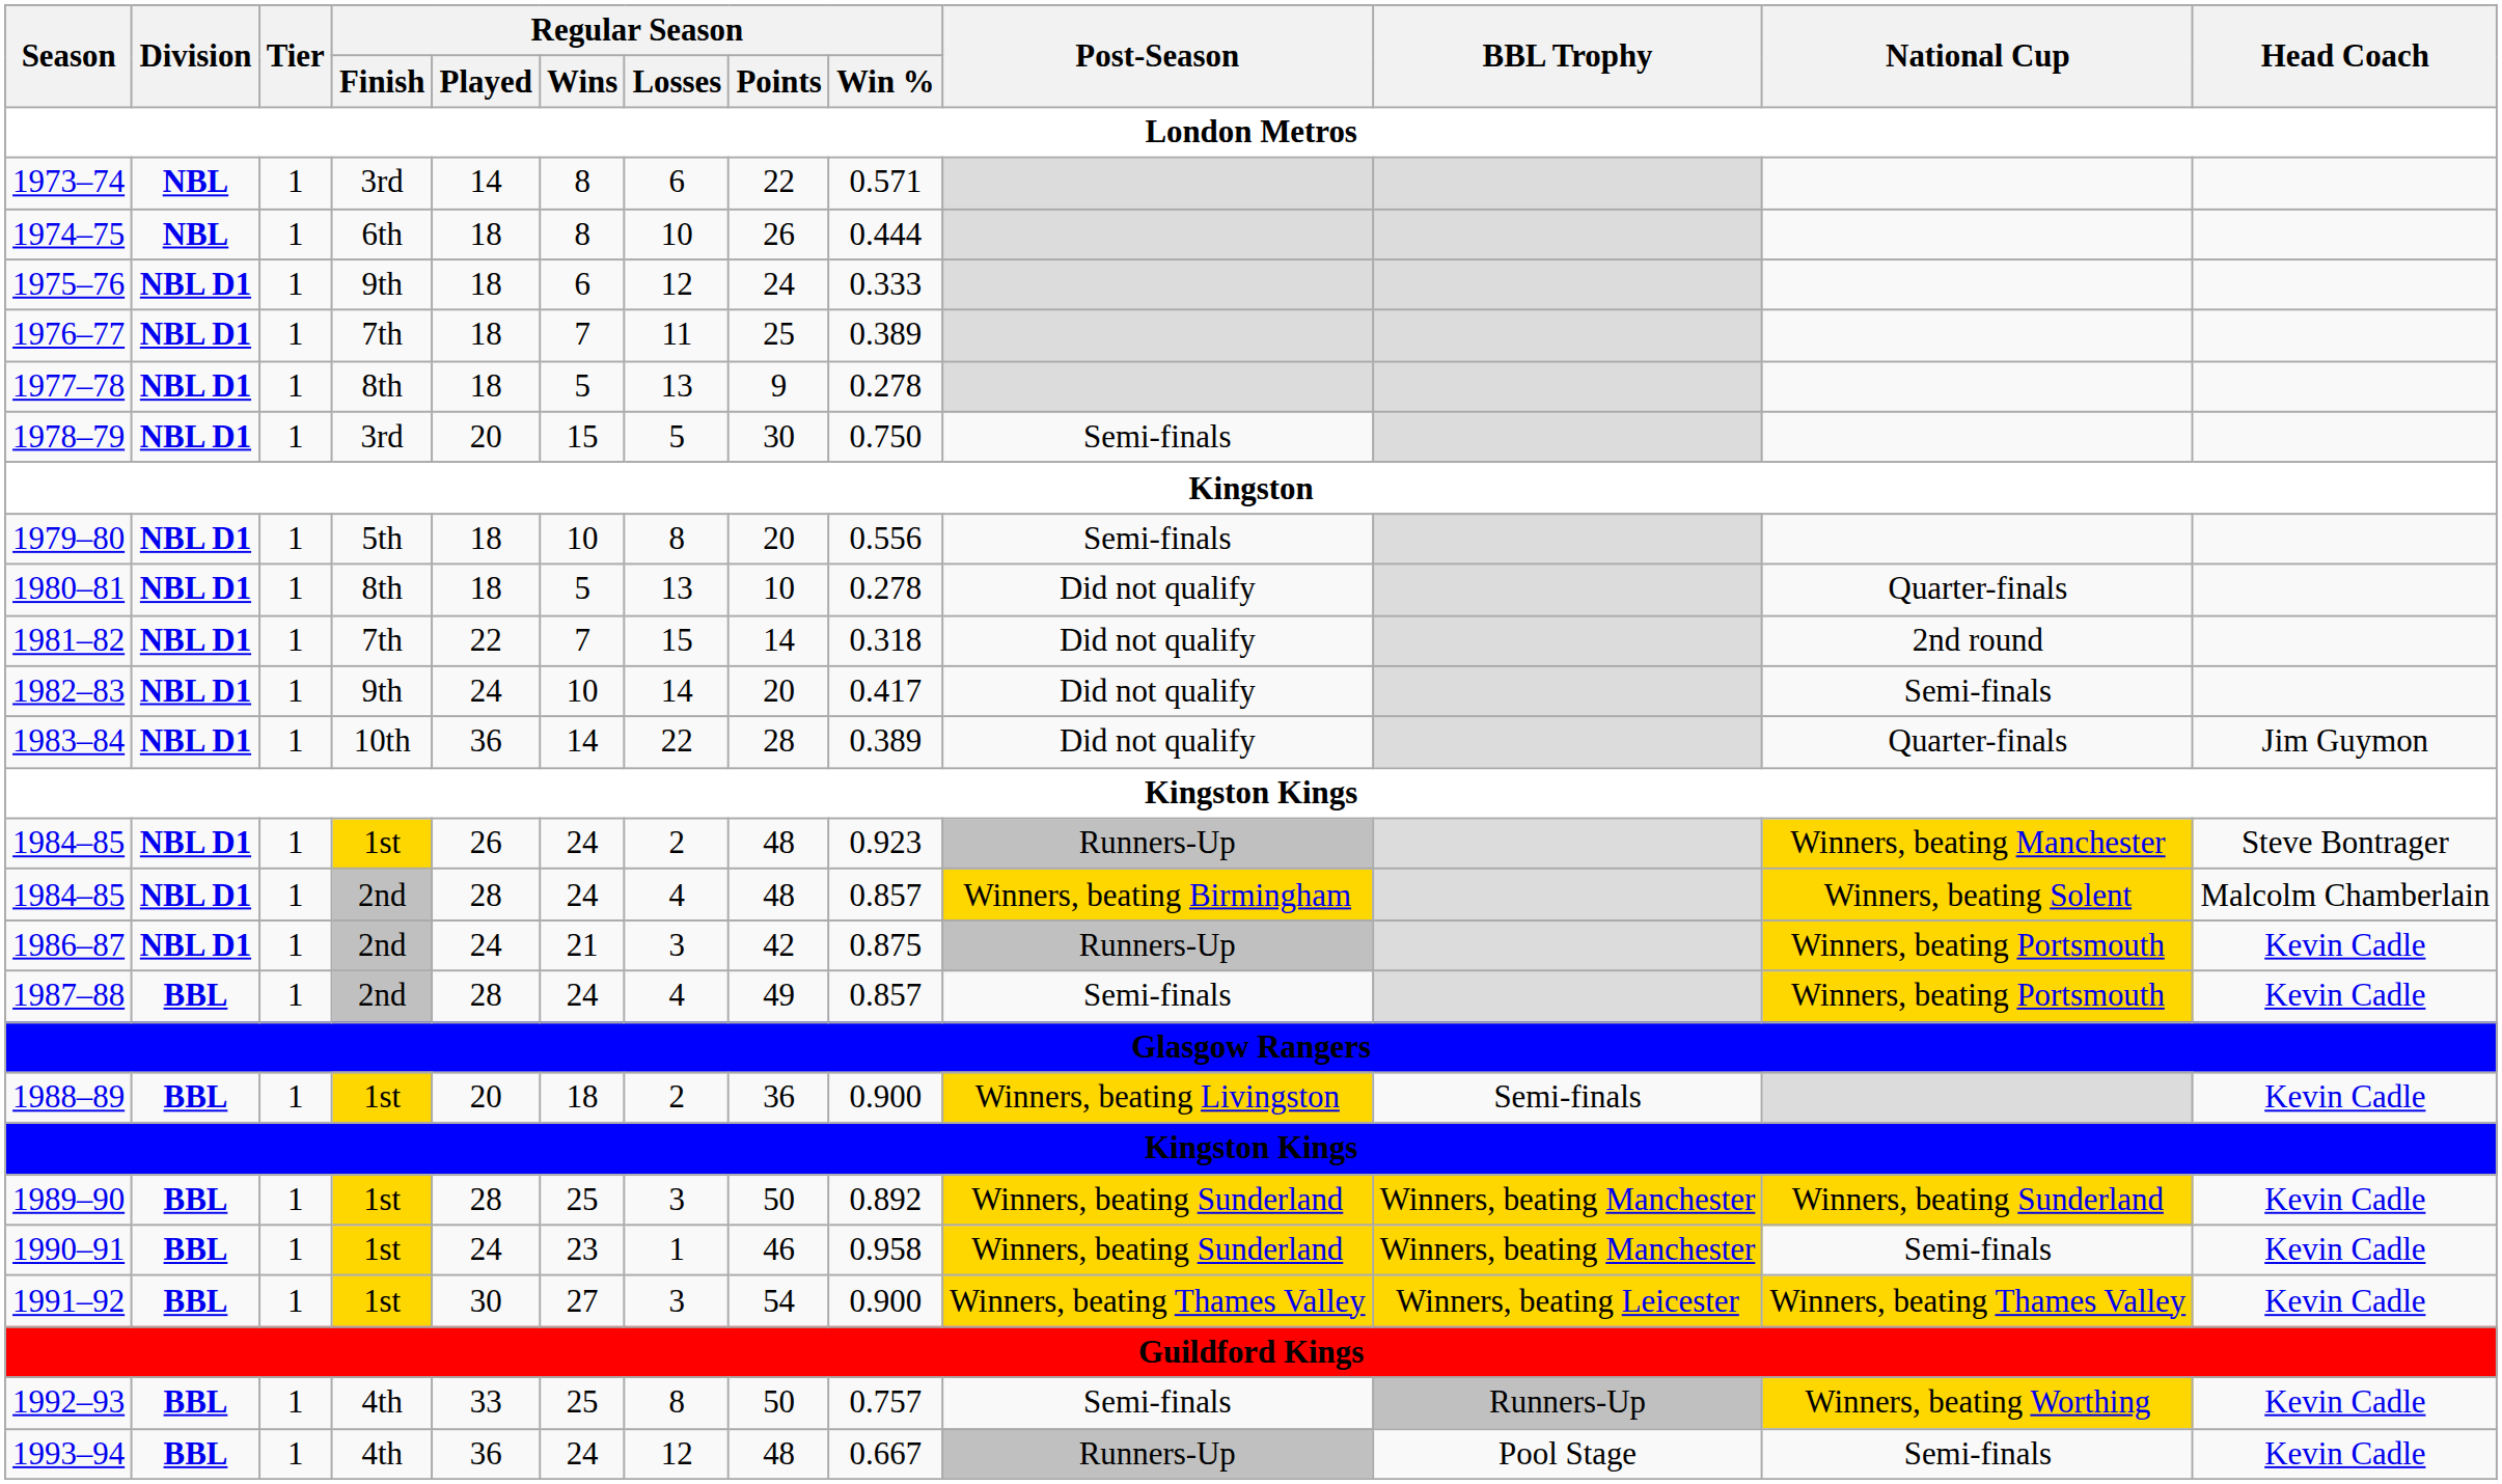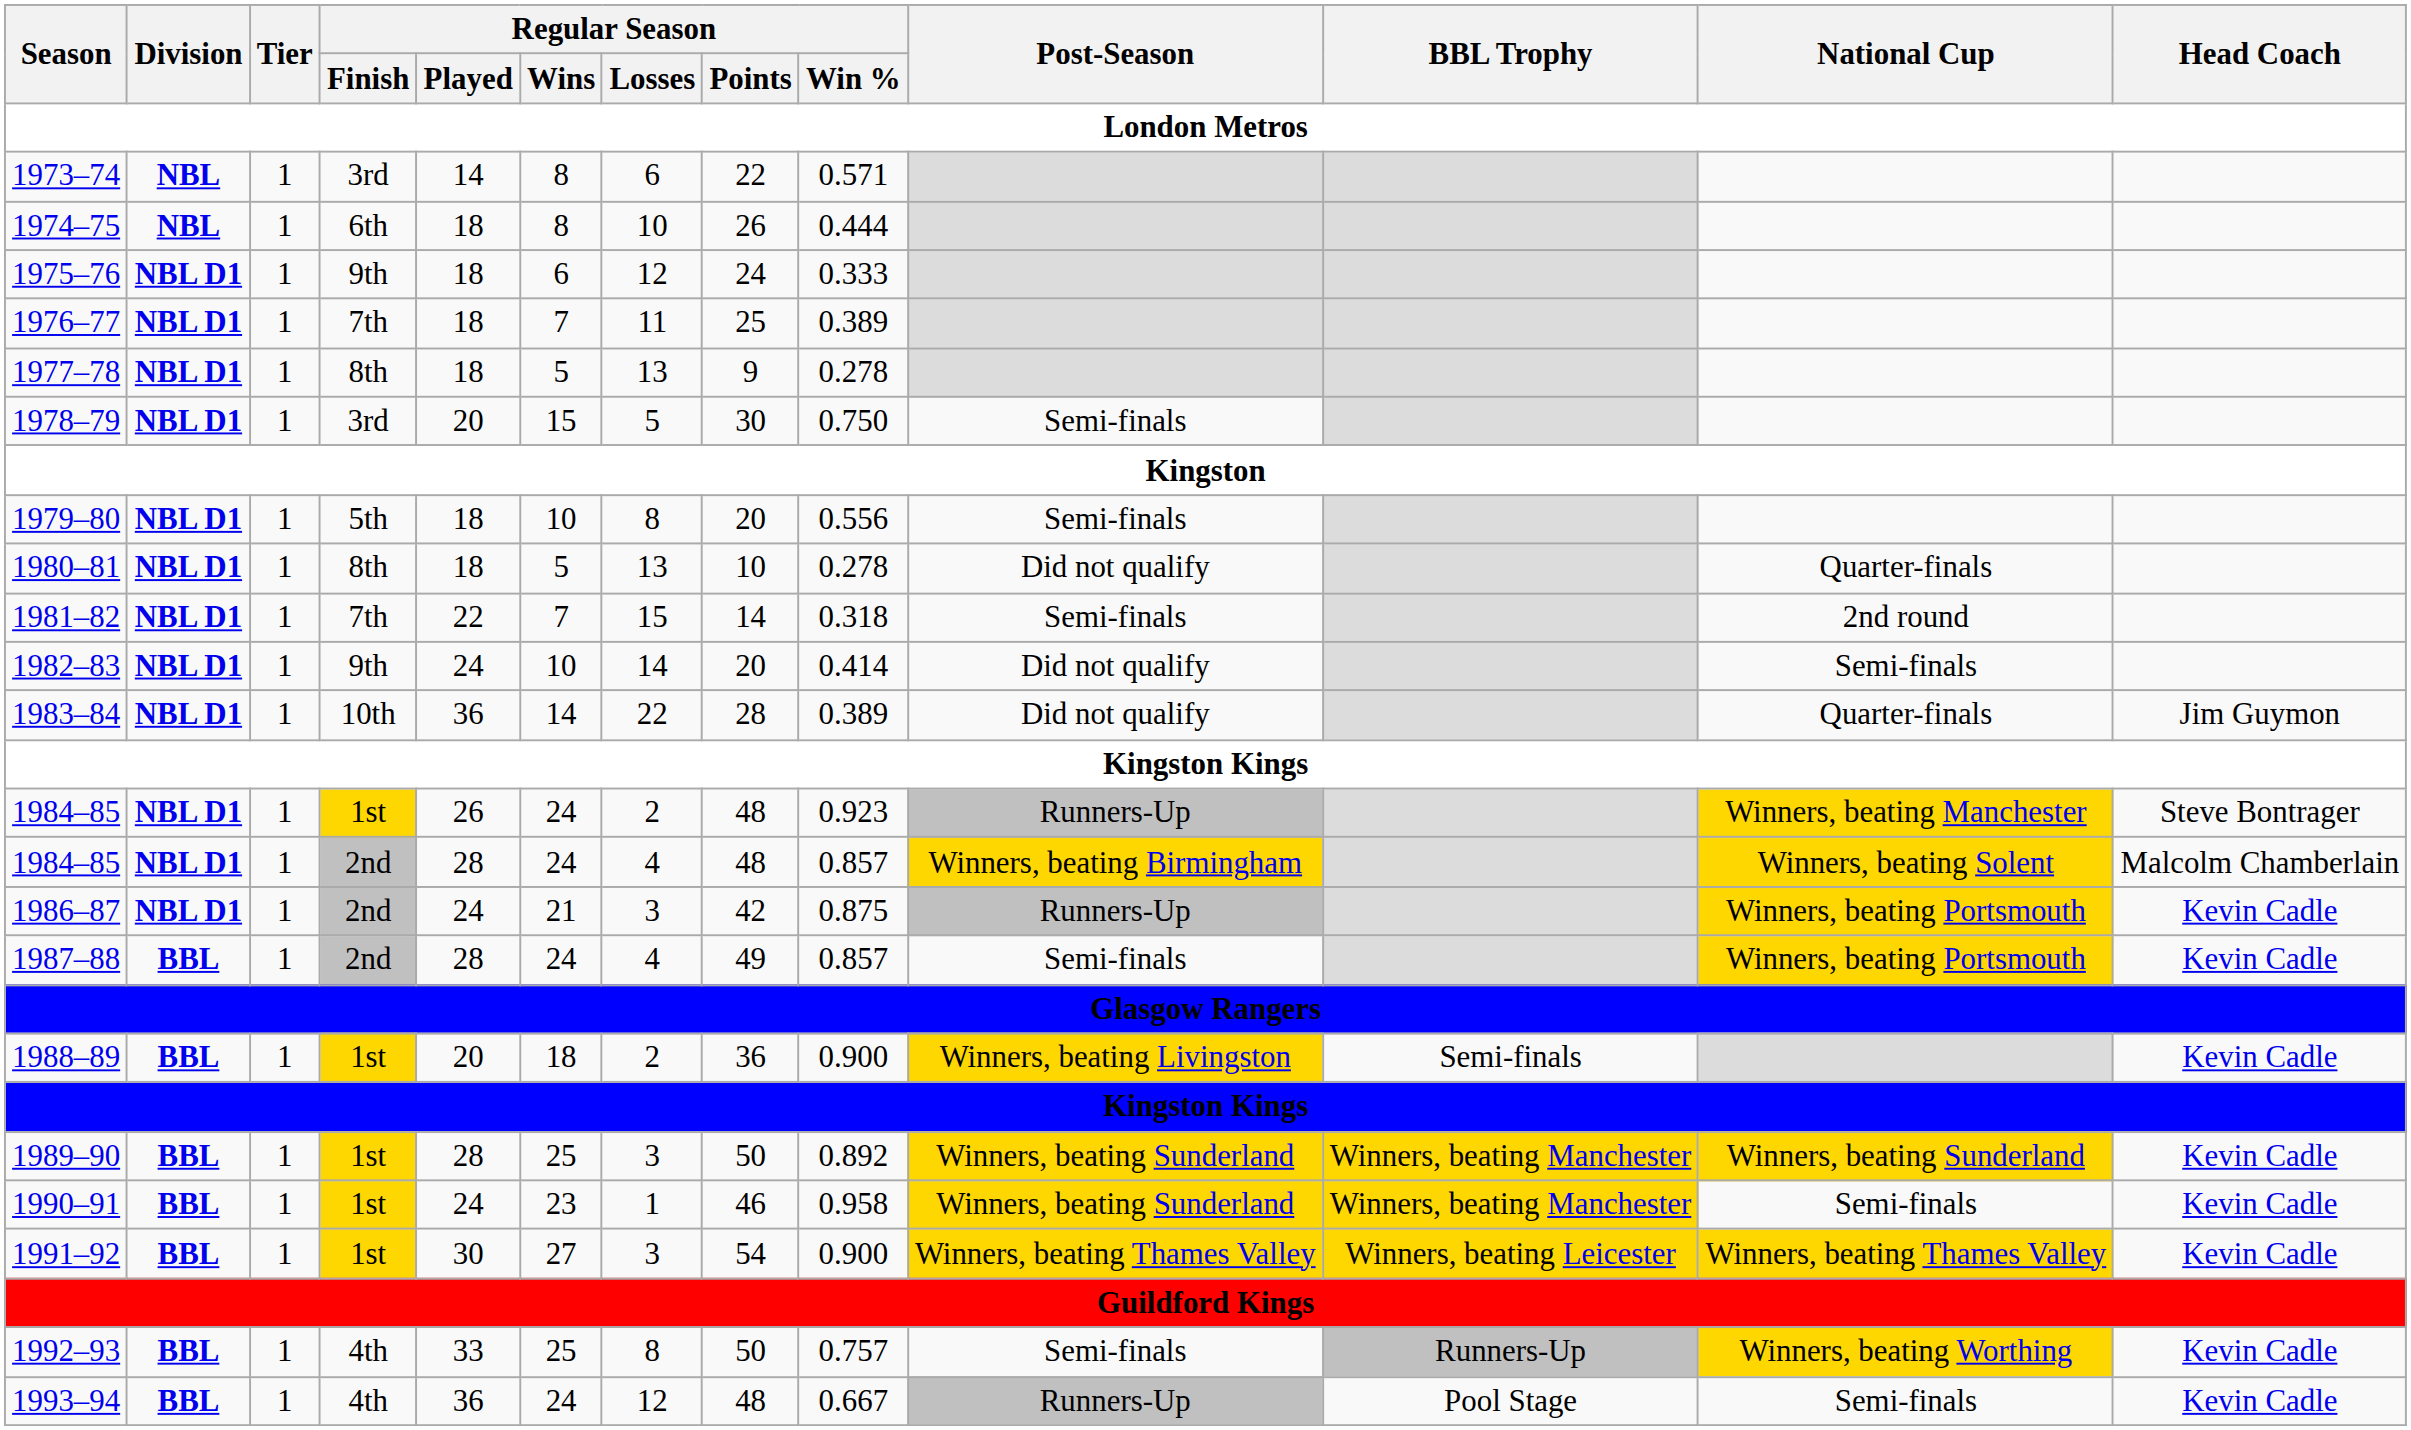1981–82 | Post-Season: Did not qualify -> Semi-finals
1982–83 | Regular Season / Win %: 0.417 -> 0.414
